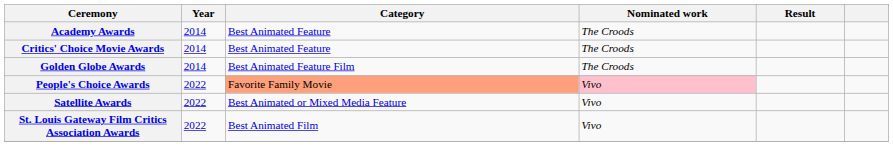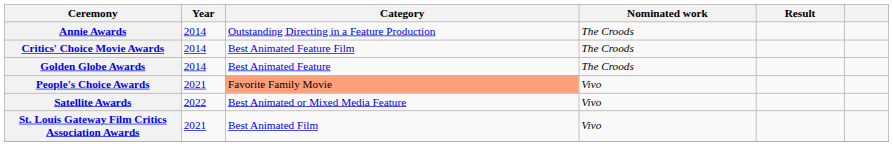- row: Academy Awards | 2014 | Best Animated Feature | The Croods
+ row: Annie Awards | 2014 | Outstanding Directing in a Feature Production | The Croods
Critics' Choice Movie Awards | Category: Best Animated Feature -> Best Animated Feature Film
Golden Globe Awards | Category: Best Animated Feature Film -> Best Animated Feature
People's Choice Awards | Year: 2022 -> 2021
People's Choice Awards | Nominated work: pink background -> no background
St. Louis Gateway Film Critics Association Awards | Year: 2022 -> 2021
